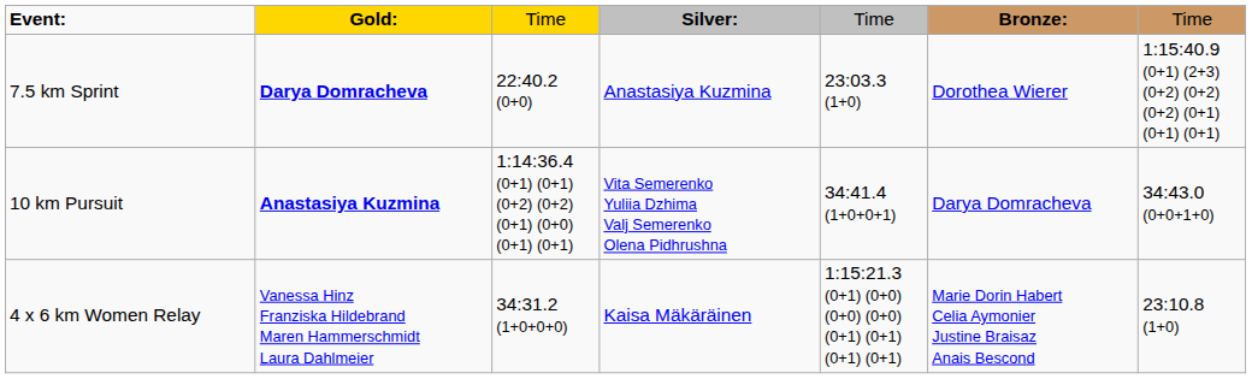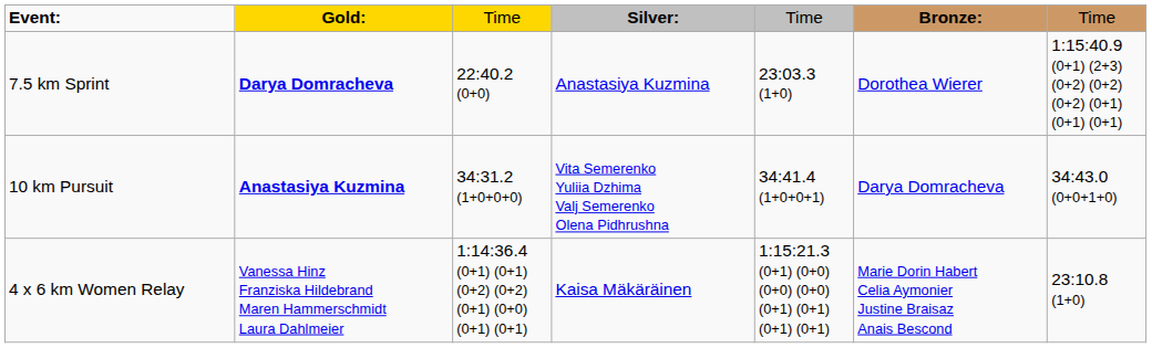10 km Pursuit | column 3: 1:14:36.4 (0+1) (0+1) (0+2) (0+2) (0+1) (0+0) (0+1) (0+1) -> 34:31.2 (1+0+0+0)
4 x 6 km Women Relay | column 3: 34:31.2 (1+0+0+0) -> 1:14:36.4 (0+1) (0+1) (0+2) (0+2) (0+1) (0+0) (0+1) (0+1)
